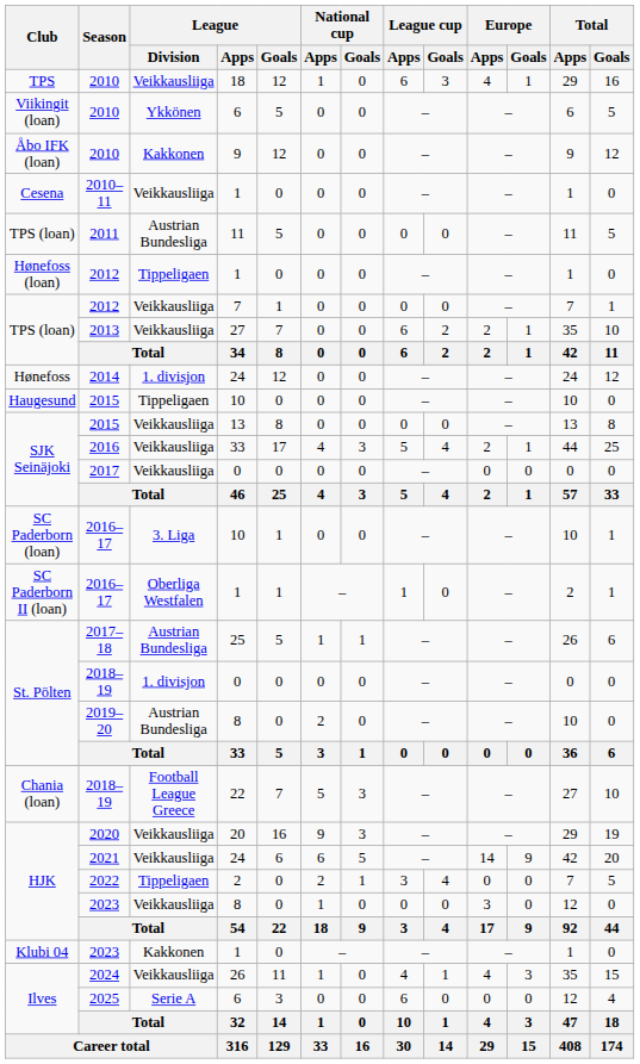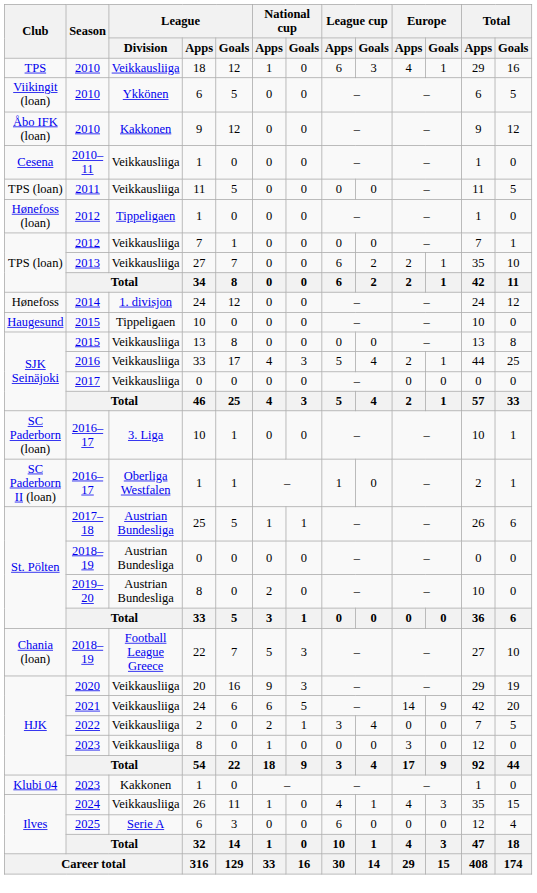2011 | League / Division: Austrian Bundesliga -> Veikkausliiga
2018–19 / 0 | League / Division: 1. divisjon -> Austrian Bundesliga
2022 | League / Division: Tippeligaen -> Veikkausliiga
